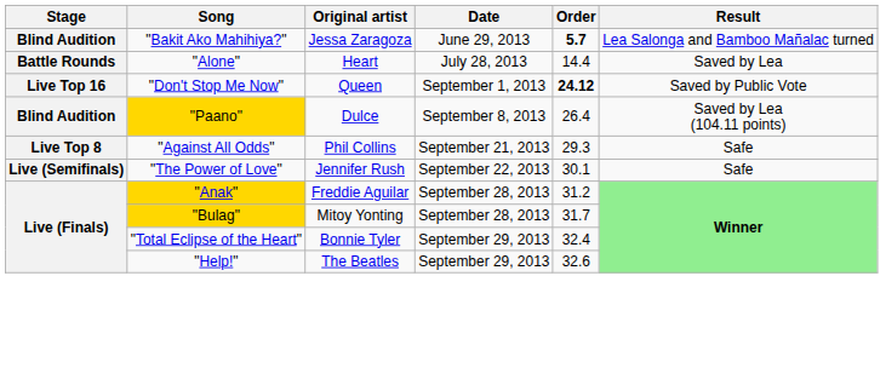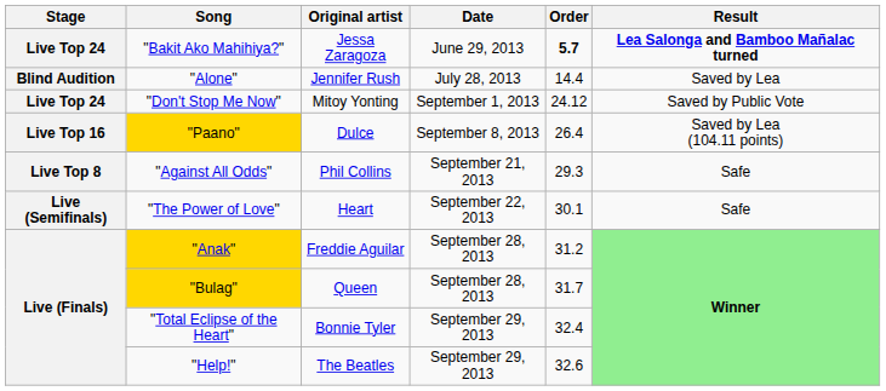"Bakit Ako Mahihiya?" | Stage: Blind Audition -> Live Top 24
"Bakit Ako Mahihiya?" | Result: normal -> bold
"Alone" | Stage: Battle Rounds -> Blind Audition
"Alone" | Original artist: Heart -> Jennifer Rush
"Don't Stop Me Now" | Stage: Live Top 16 -> Live Top 24
"Don't Stop Me Now" | Original artist: Queen -> Mitoy Yonting
"Don't Stop Me Now" | Order: bold -> normal
"Paano" | Stage: Blind Audition -> Live Top 16
"The Power of Love" | Original artist: Jennifer Rush -> Heart
"Bulag" | Original artist: Mitoy Yonting -> Queen
